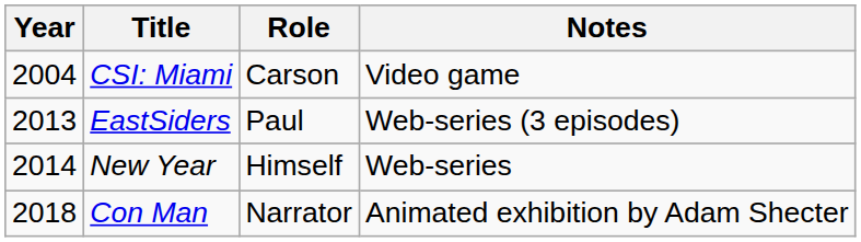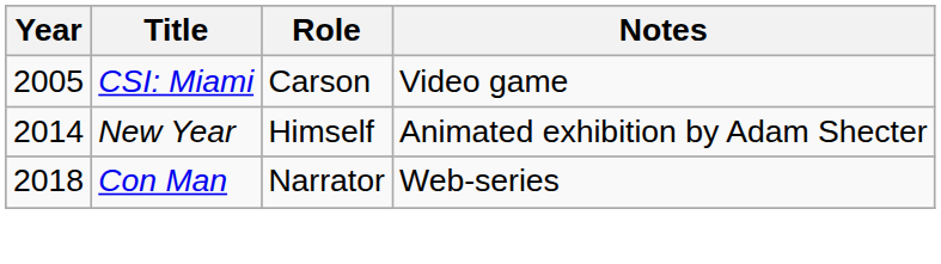CSI: Miami | Year: 2004 -> 2005
- row: 2013 | EastSiders | Paul | Web-series (3 episodes)
New Year | Notes: Web-series -> Animated exhibition by Adam Shecter
Con Man | Notes: Animated exhibition by Adam Shecter -> Web-series
